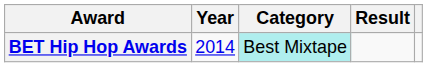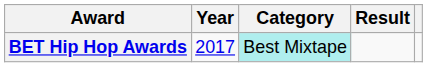BET Hip Hop Awards | Year: 2014 -> 2017
